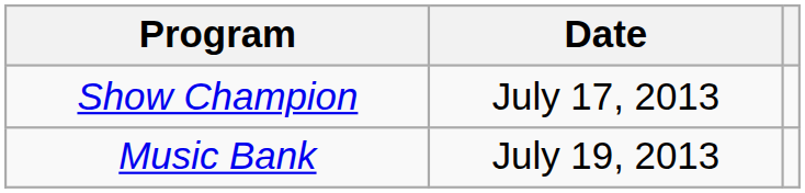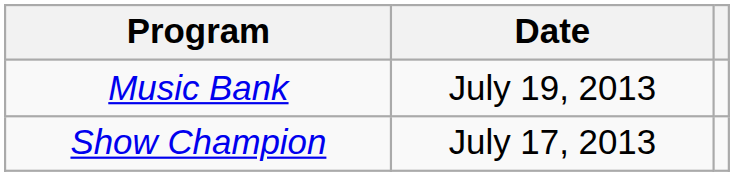rows swapped: Show Champion <-> Music Bank
